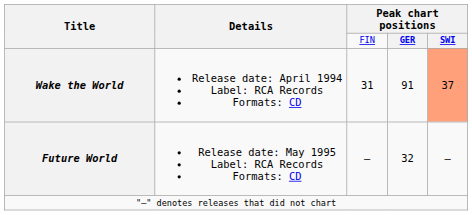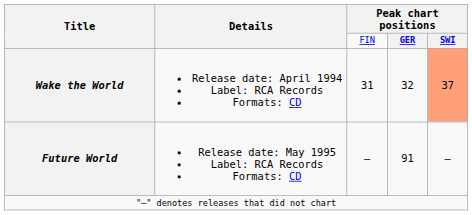Wake the World | column 4: 91 -> 32
Future World | column 4: 32 -> 91
